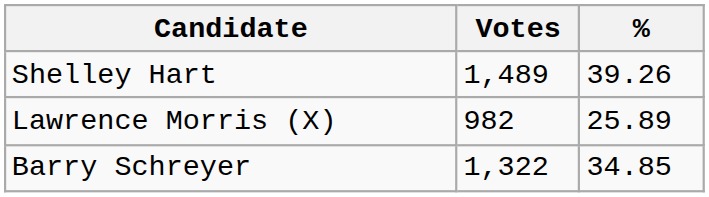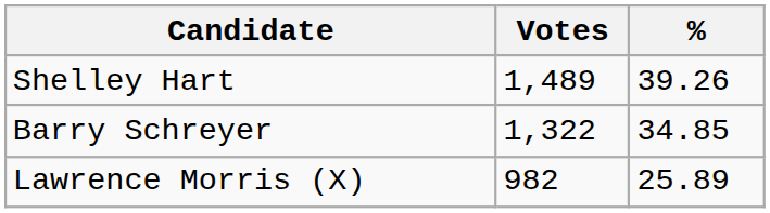rows swapped: Barry Schreyer <-> Lawrence Morris (X)
